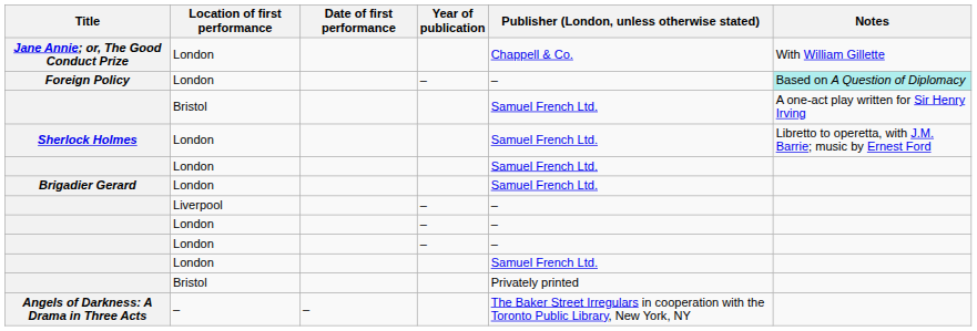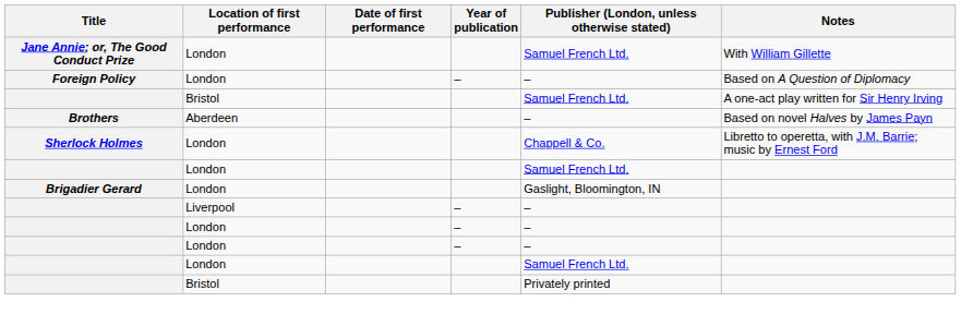Jane Annie; or, The Good Conduct Prize | Publisher (London, unless otherwise stated): Chappell & Co. -> Samuel French Ltd.
Foreign Policy | Notes: paleturquoise background -> no background
+ row: Brothers | Aberdeen | – | Based on novel Halves by James Payn
Sherlock Holmes | Publisher (London, unless otherwise stated): Samuel French Ltd. -> Chappell & Co.
Brigadier Gerard | Publisher (London, unless otherwise stated): Samuel French Ltd. -> Gaslight, Bloomington, IN
- row: Angels of Darkness: A Drama in Three Acts | – | – | The Baker Street Irregulars in cooperation with the Toronto Public Library, New York, NY
